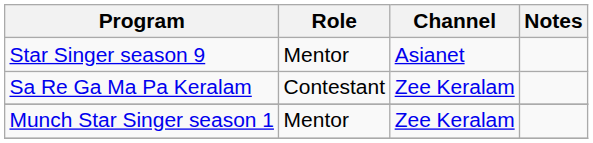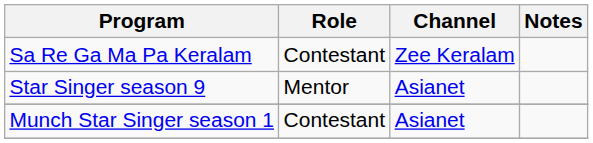rows swapped: Star Singer season 9 <-> Sa Re Ga Ma Pa Keralam
Munch Star Singer season 1 | Role: Mentor -> Contestant
Munch Star Singer season 1 | Channel: Zee Keralam -> Asianet
